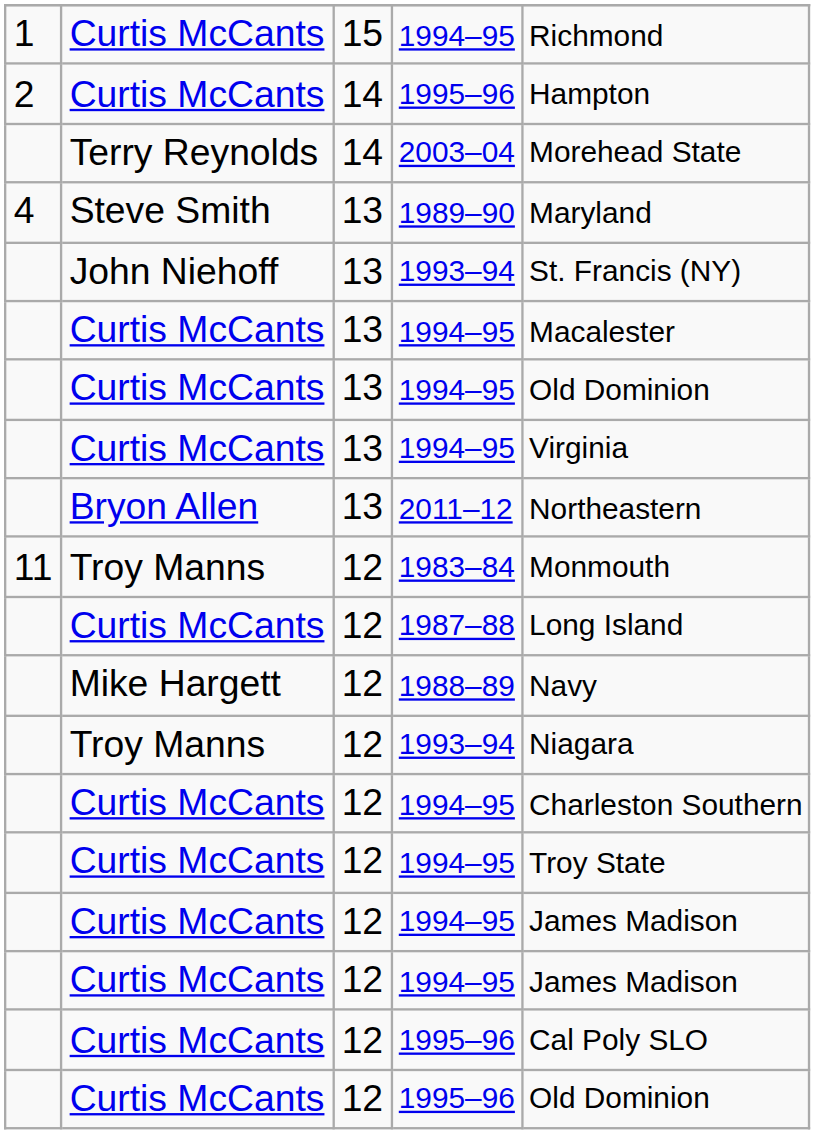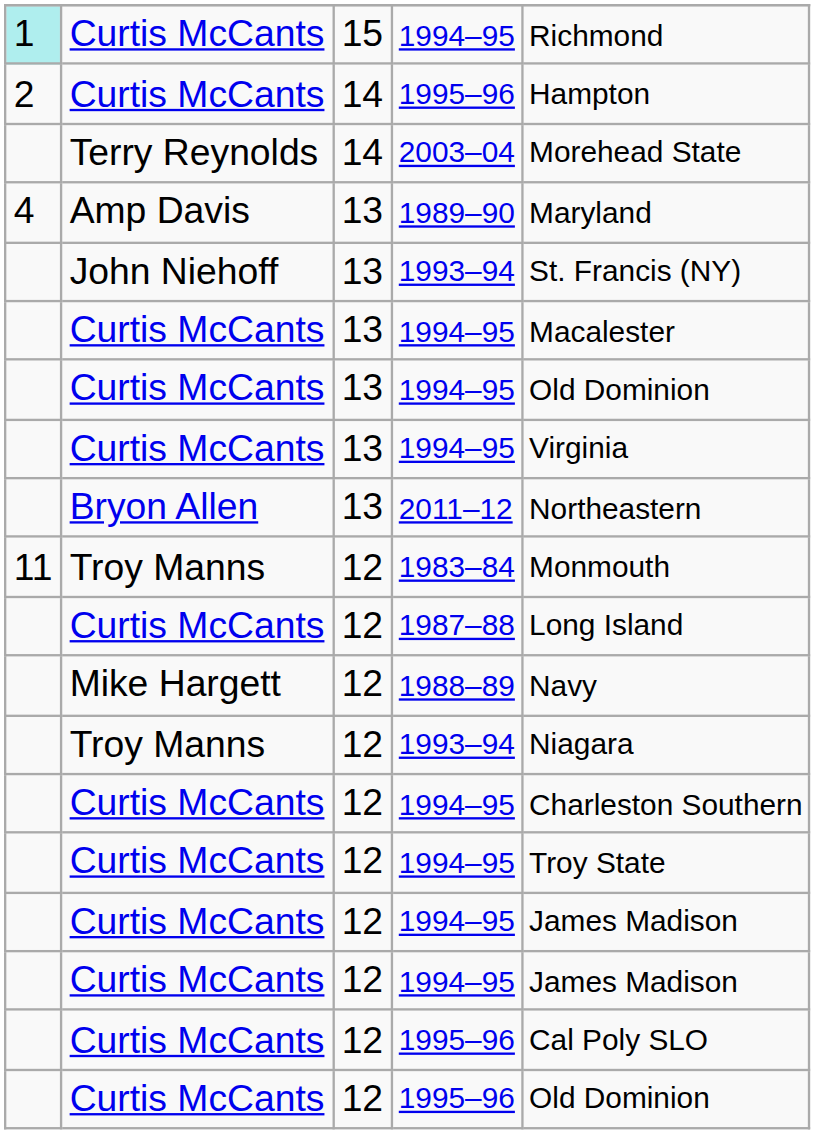15 / 1994–95 | column 1: no background -> paleturquoise background
1989–90 | column 2: Steve Smith -> Amp Davis
